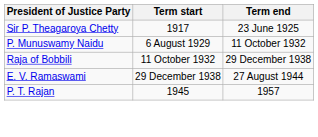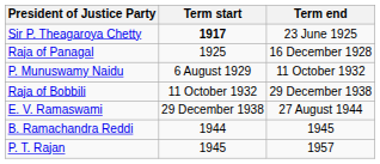Sir P. Theagaroya Chetty | Term start: normal -> bold
+ row: Raja of Panagal | 1925 | 16 December 1928
+ row: B. Ramachandra Reddi | 1944 | 1945
